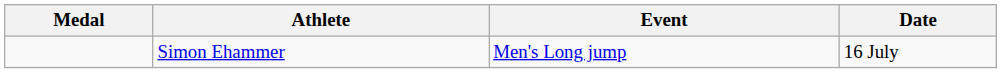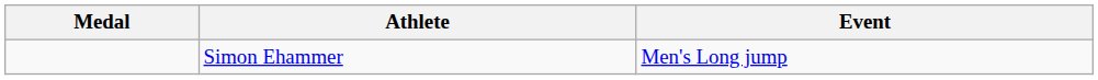- column: Date | 16 July
